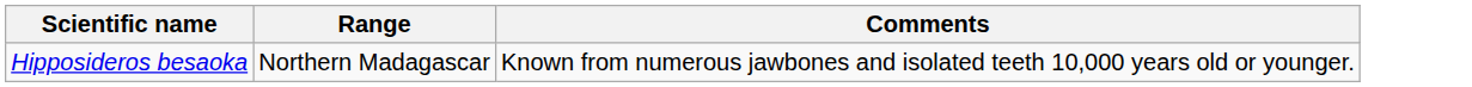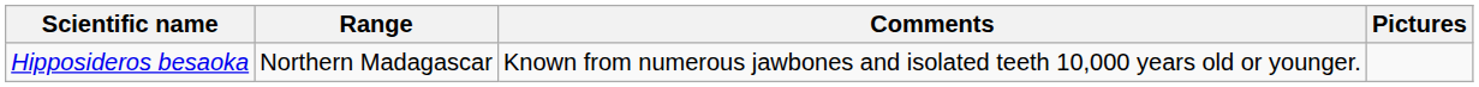+ column: Pictures
